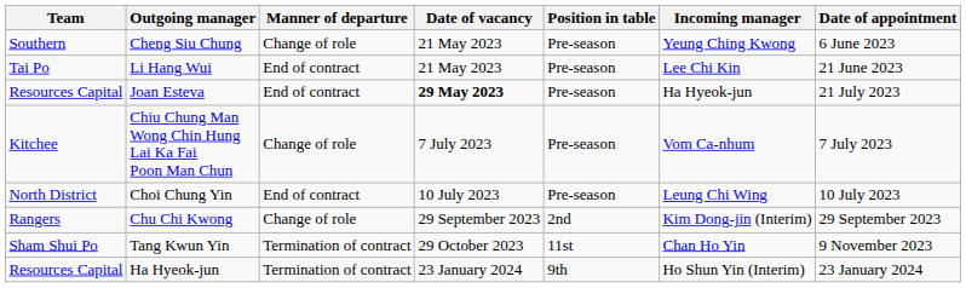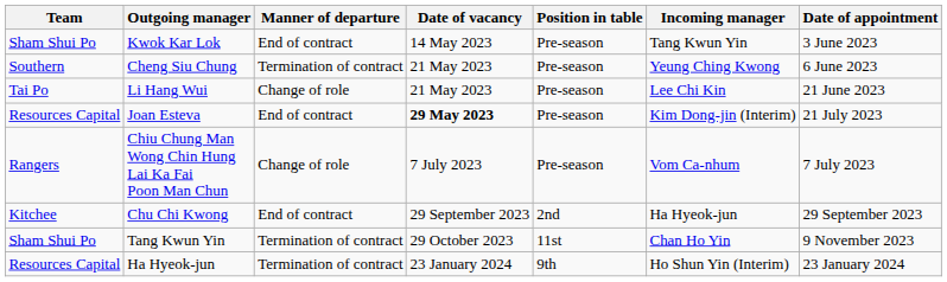+ row: Sham Shui Po | Kwok Kar Lok | End of contract | 14 May 2023 | Pre-season | Tang Kwun Yin | 3 June 2023
Cheng Siu Chung | Manner of departure: Change of role -> Termination of contract
Li Hang Wui | Manner of departure: End of contract -> Change of role
Joan Esteva | Incoming manager: Ha Hyeok-jun -> Kim Dong-jin (Interim)
Chiu Chung Man Wong Chin Hung Lai Ka Fai Poon Man Chun | Team: Kitchee -> Rangers
- row: North District | Choi Chung Yin | End of contract | 10 July 2023 | Pre-season | Leung Chi Wing | 10 July 2023
Chu Chi Kwong | Team: Rangers -> Kitchee
Chu Chi Kwong | Manner of departure: Change of role -> End of contract
Chu Chi Kwong | Incoming manager: Kim Dong-jin (Interim) -> Ha Hyeok-jun
